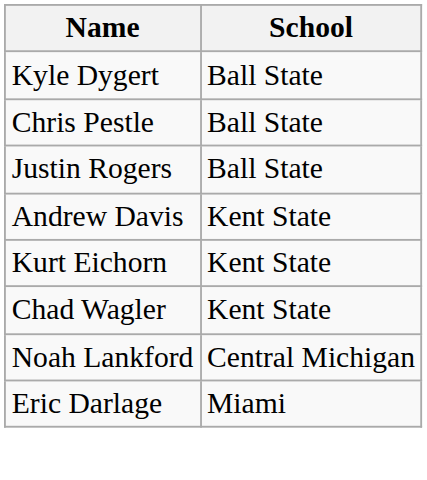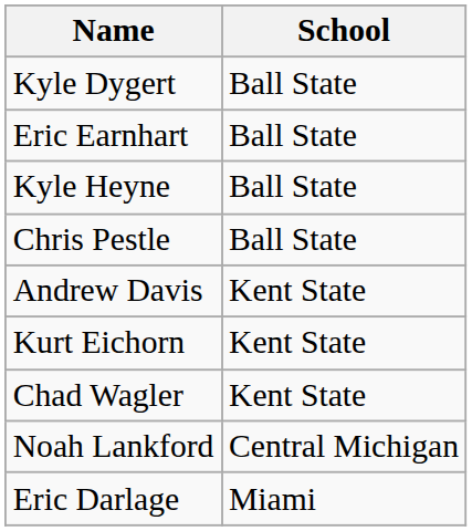+ row: Eric Earnhart | Ball State
+ row: Kyle Heyne | Ball State
- row: Justin Rogers | Ball State
